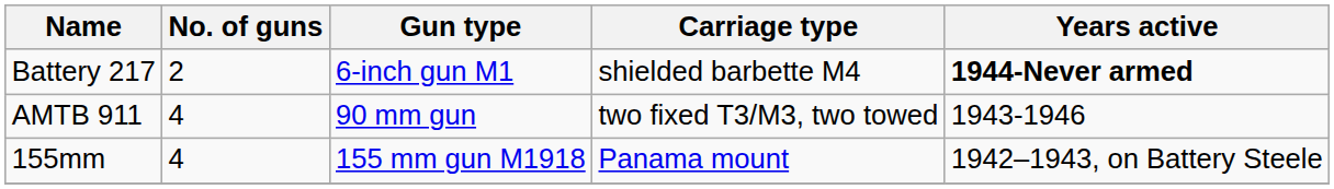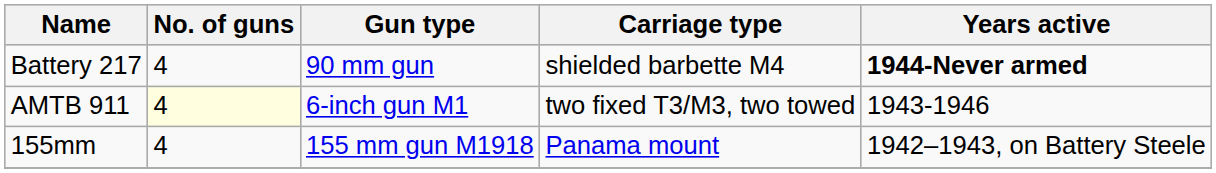Battery 217 | No. of guns: 2 -> 4
Battery 217 | Gun type: 6-inch gun M1 -> 90 mm gun
AMTB 911 | No. of guns: no background -> lightyellow background
AMTB 911 | Gun type: 90 mm gun -> 6-inch gun M1
